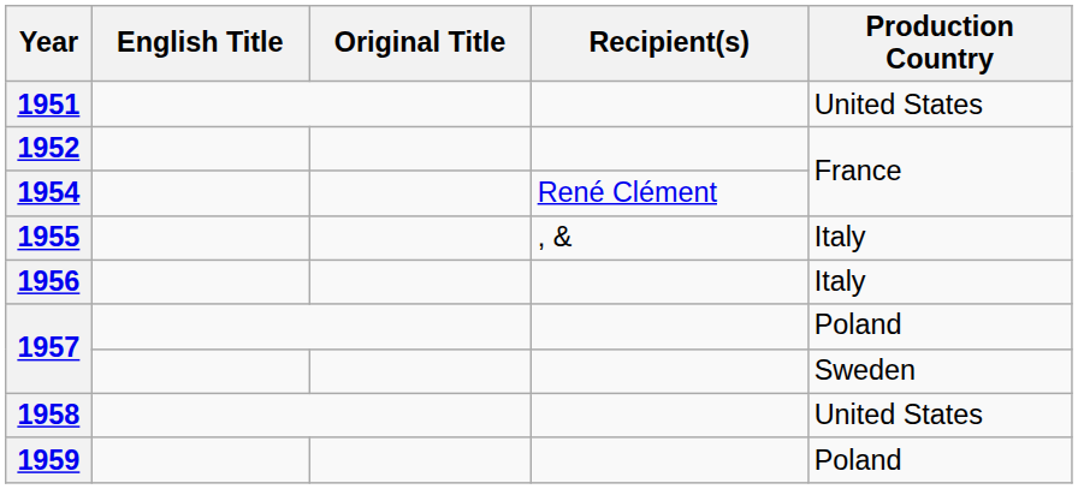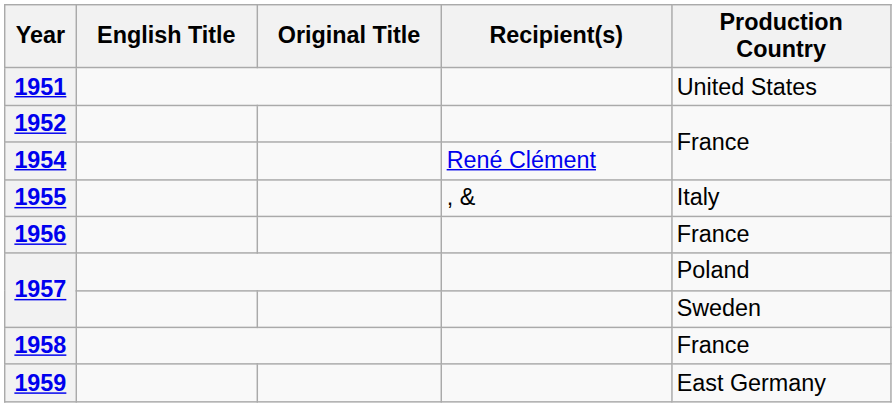1956 | Production Country: Italy -> France
1958 | Production Country: United States -> France
1959 | Production Country: Poland -> East Germany
